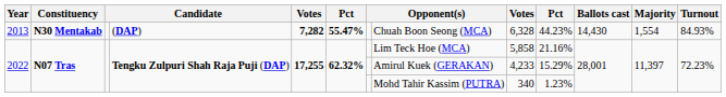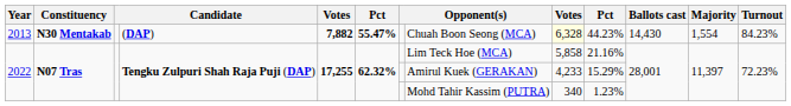2013 | column 5: 7,282 -> 7,882
2013 | column 9: no background -> lightyellow background
2013 | Turnout: 84.93% -> 84.23%
